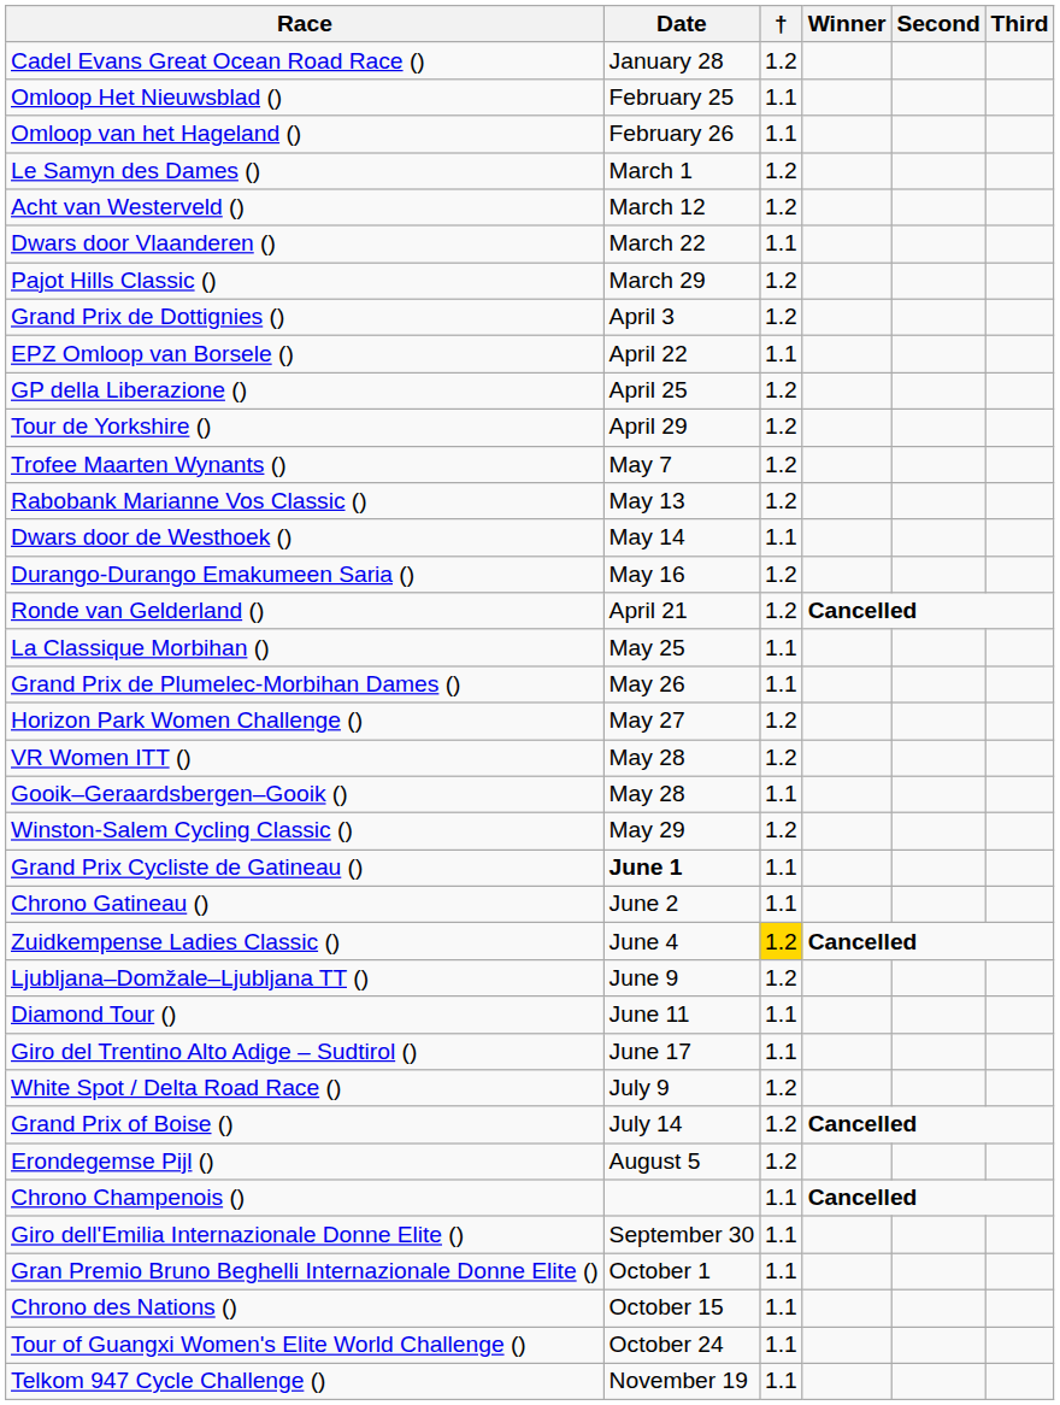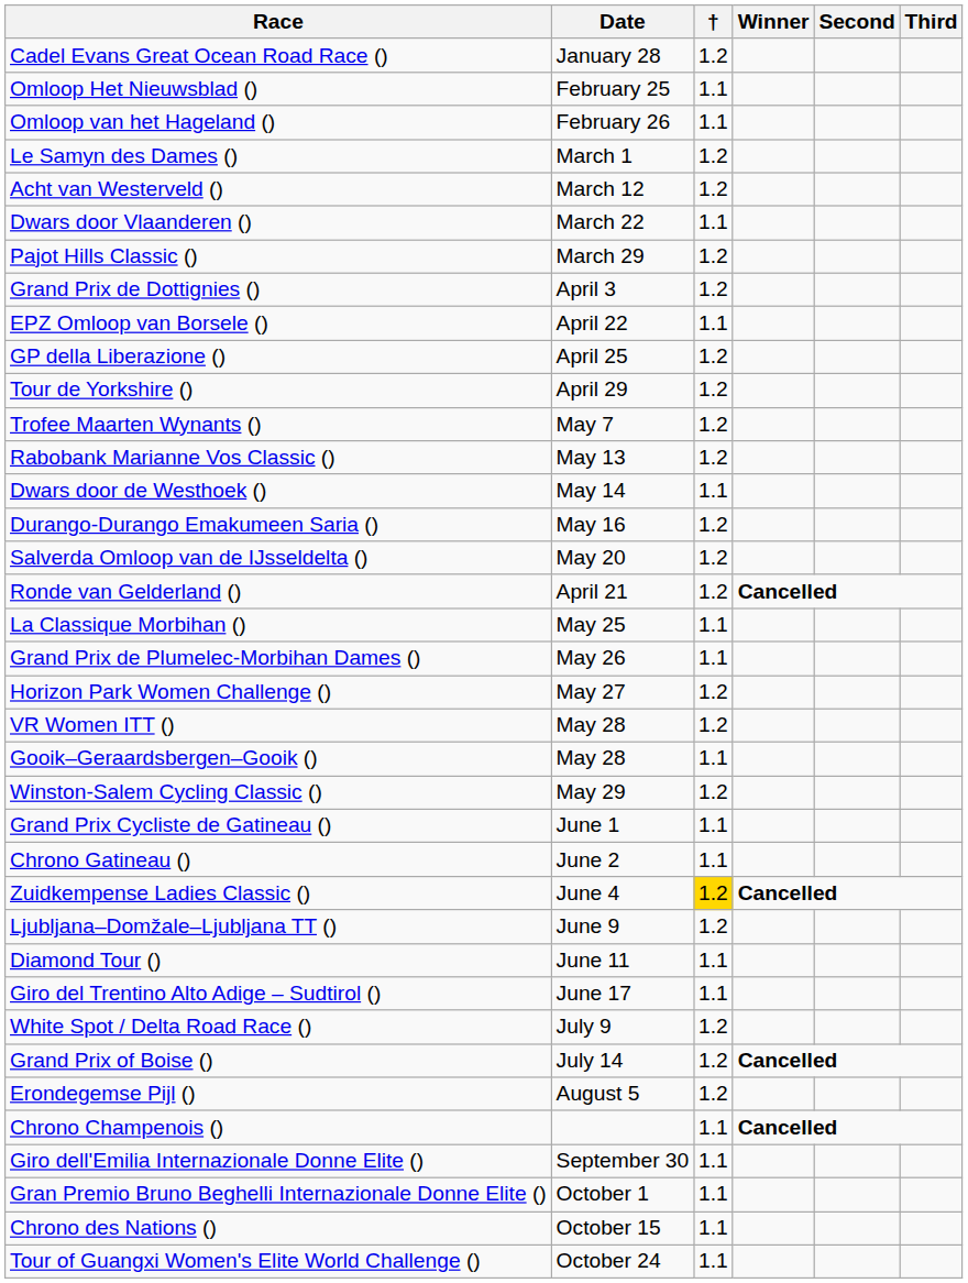+ row: Salverda Omloop van de IJsseldelta () | May 20 | 1.2
Grand Prix Cycliste de Gatineau () | Date: bold -> normal
- row: Telkom 947 Cycle Challenge () | November 19 | 1.1
